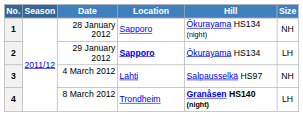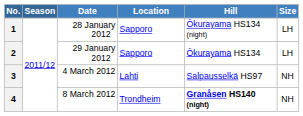1 | Size: NH -> LH
2 | Location: bold -> normal
4 | Size: LH -> NH
